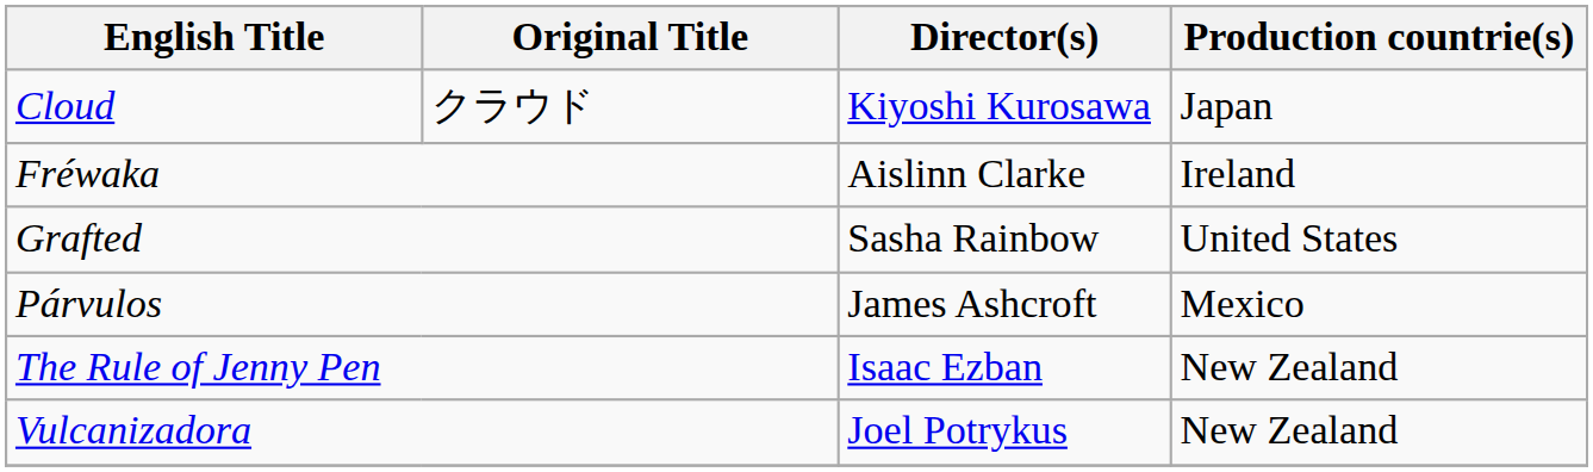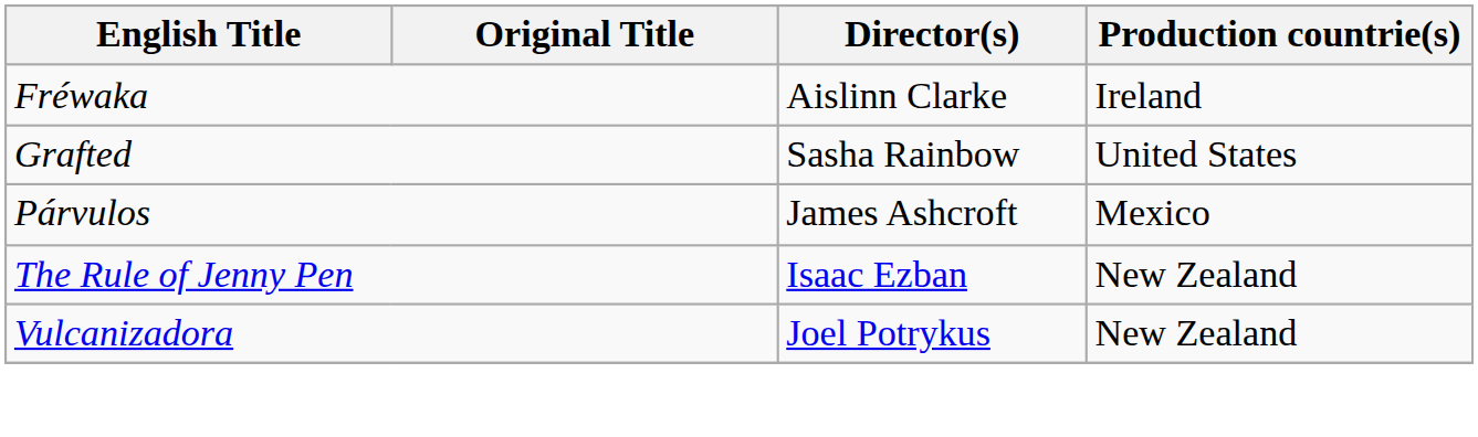- row: Cloud | クラウド | Kiyoshi Kurosawa | Japan
